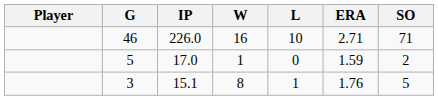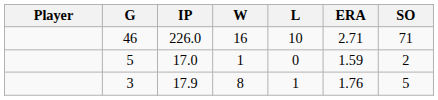3 | IP: 15.1 -> 17.9
